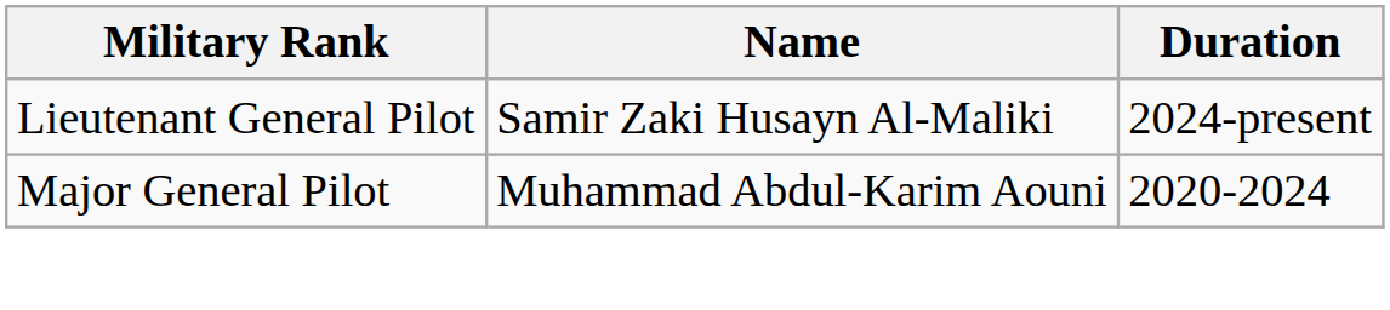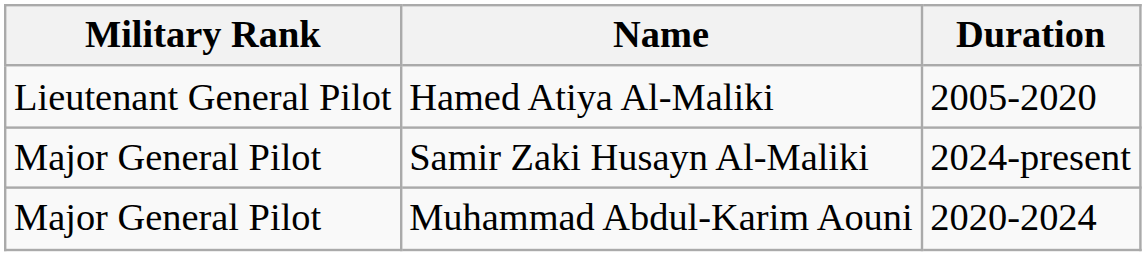+ row: Lieutenant General Pilot | Hamed Atiya Al-Maliki | 2005-2020
Samir Zaki Husayn Al-Maliki | Military Rank: Lieutenant General Pilot -> Major General Pilot
